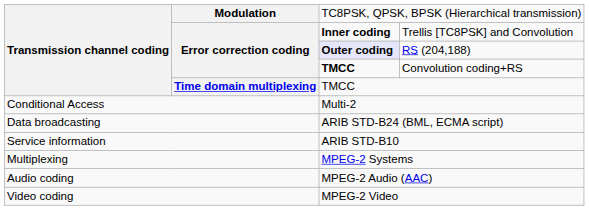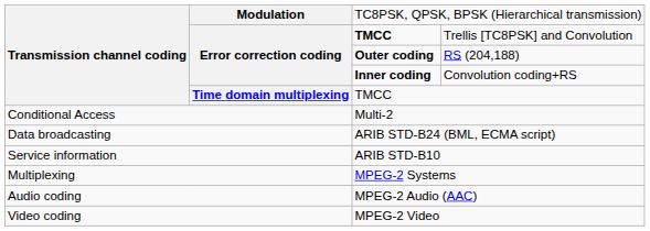Trellis [TC8PSK] and Convolution | column 3: Inner coding -> TMCC
RS (204,188) | column 3: lavender background -> no background
Convolution coding+RS | column 3: TMCC -> Inner coding
